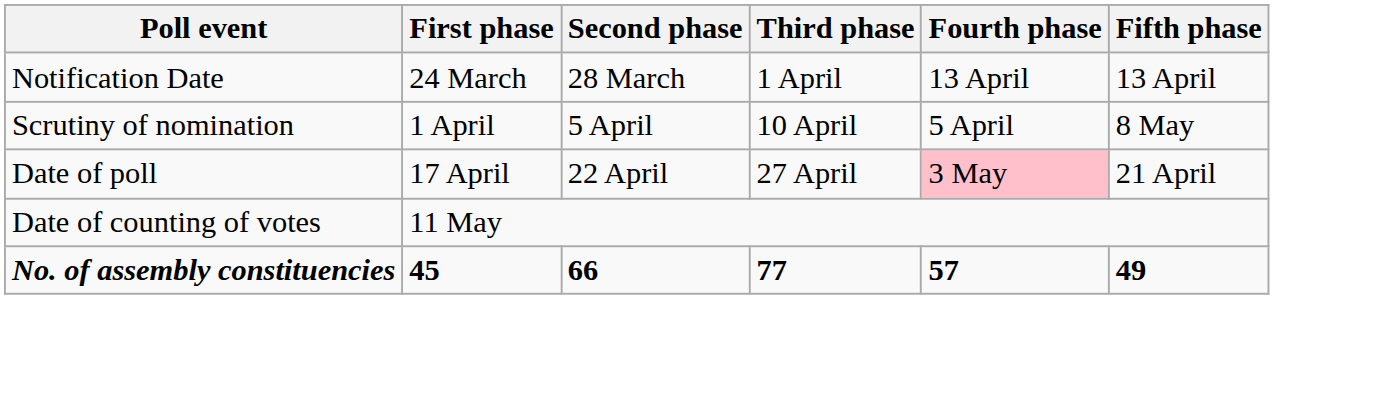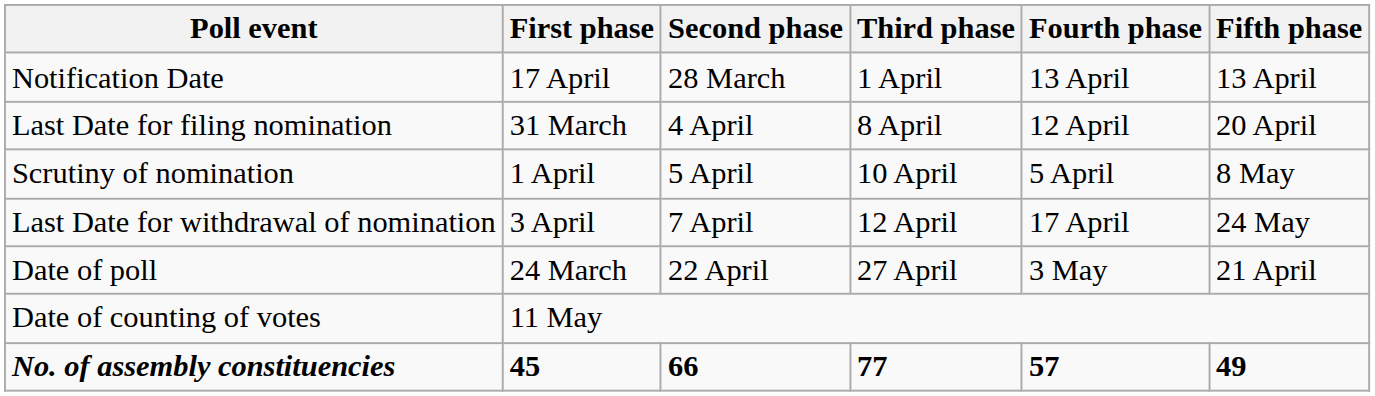Notification Date | First phase: 24 March -> 17 April
+ row: Last Date for filing nomination | 31 March | 4 April | 8 April | 12 April | 20 April
+ row: Last Date for withdrawal of nomination | 3 April | 7 April | 12 April | 17 April | 24 May
Date of poll | First phase: 17 April -> 24 March
Date of poll | Fourth phase: pink background -> no background
